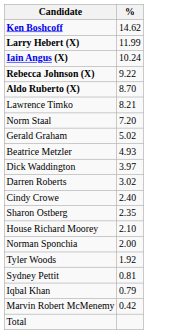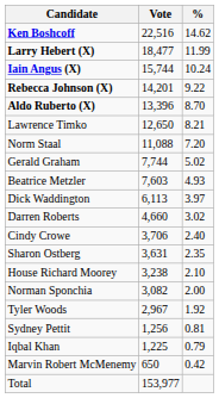+ column: Vote | 22,516 | 18,477 | 15,744 | 14,201 | 13,396 | 12,650 | 11,088 | 7,744 | 7,603 | 6,113 | 4,660 | 3,706 | 3,631 | 3,238 | 3,082 | 2,967 | 1,256 | 1,225 | 650 | 153,977
